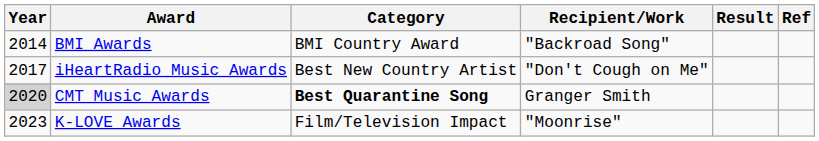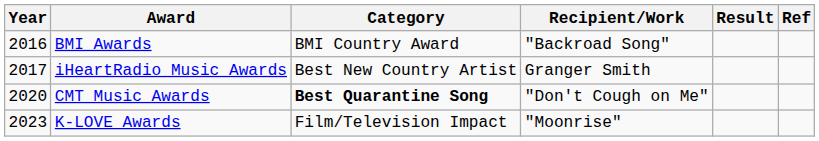BMI Awards | Year: 2014 -> 2016
iHeartRadio Music Awards | Recipient/Work: "Don't Cough on Me" -> Granger Smith
CMT Music Awards | Year: lightgrey background -> no background
CMT Music Awards | Recipient/Work: Granger Smith -> "Don't Cough on Me"
